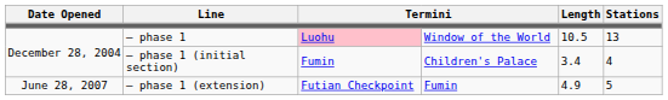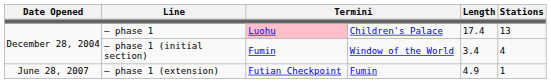– phase 1 | column 4: Window of the World -> Children's Palace
– phase 1 | Length: 10.5 -> 17.4
– phase 1 (initial section) | column 4: Children's Palace -> Window of the World
– phase 1 (extension) | Stations: 5 -> 1
